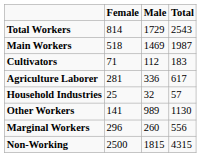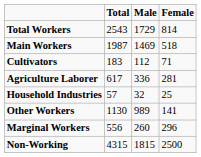columns swapped: Total <-> Female
